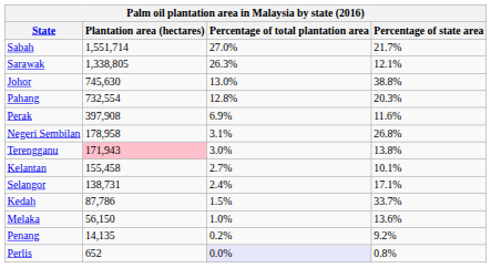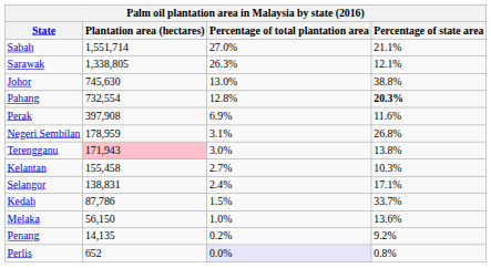Sabah | Percentage of state area: 21.7% -> 21.1%
Pahang | Percentage of state area: normal -> bold
Negeri Sembilan | Plantation area (hectares): 178,958 -> 178,959
Kelantan | Percentage of state area: 10.1% -> 10.3%
Selangor | Plantation area (hectares): 138,731 -> 138,831
